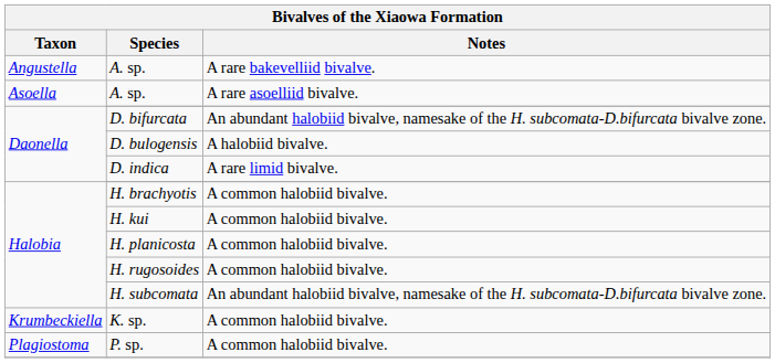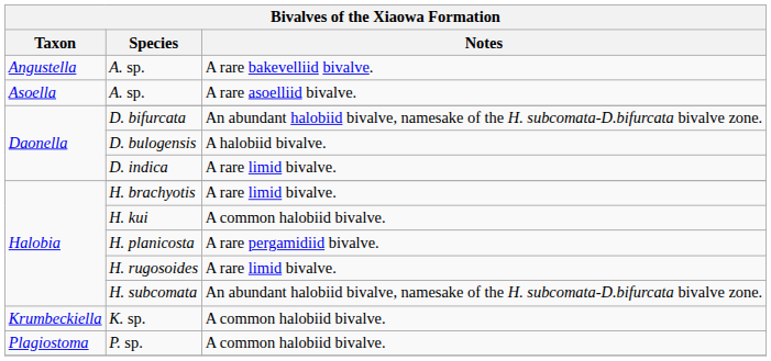H. brachyotis | Notes: A common halobiid bivalve. -> A rare limid bivalve.
H. planicosta | Notes: A common halobiid bivalve. -> A rare pergamidiid bivalve.
H. rugosoides | Notes: A common halobiid bivalve. -> A rare limid bivalve.
